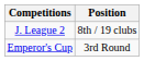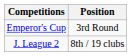rows swapped: J. League 2 <-> Emperor's Cup
